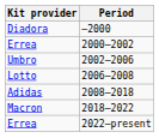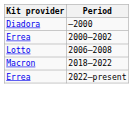- row: Umbro | 2002–2006
- row: Adidas | 2008–2018
